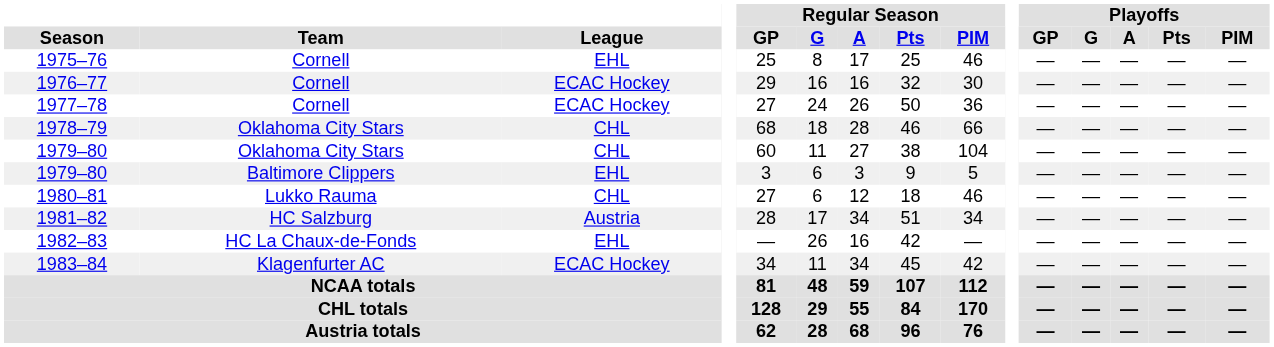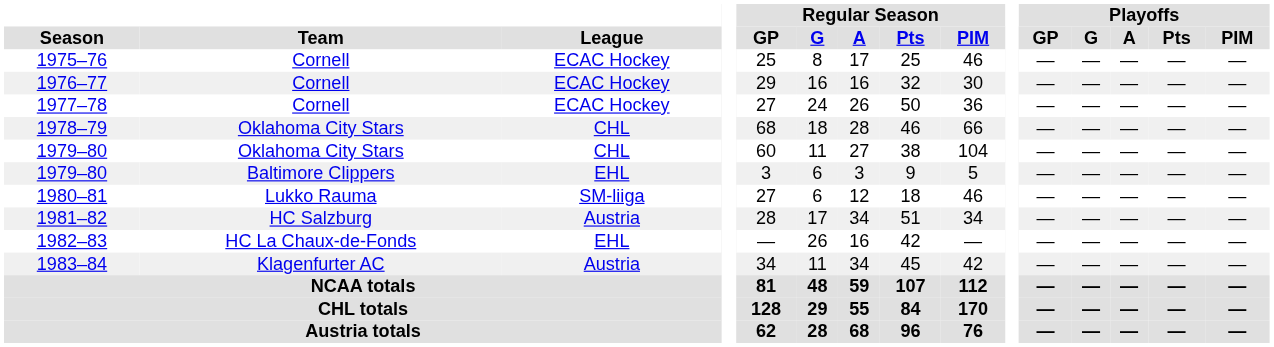1975–76 | League: EHL -> ECAC Hockey
1980–81 | League: CHL -> SM-liiga
1983–84 | League: ECAC Hockey -> Austria
